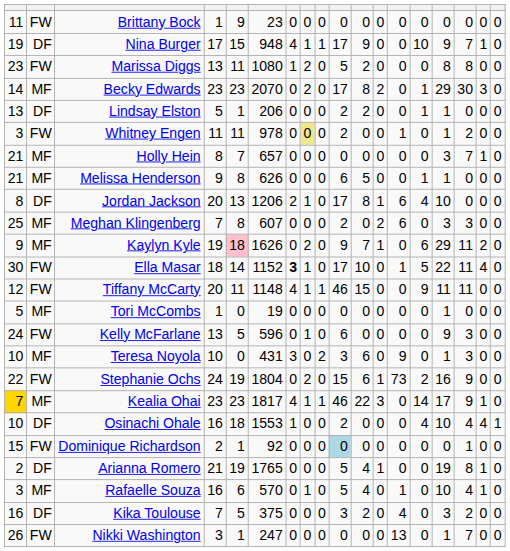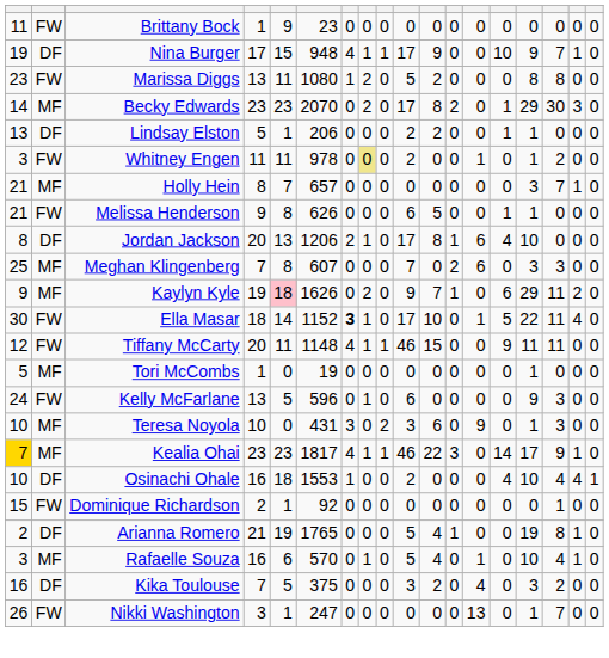Melissa Henderson | column 2: MF -> FW
Meghan Klingenberg | column 10: 2 -> 7
- row: 22 | FW | Stephanie Ochs | 24 | 19 | 1804 | 0 | 2 | 0 | 15 | 6 | 1 | 73 | 2 | 16 | 9 | 0 | 0
Dominique Richardson | column 10: lightblue background -> no background
